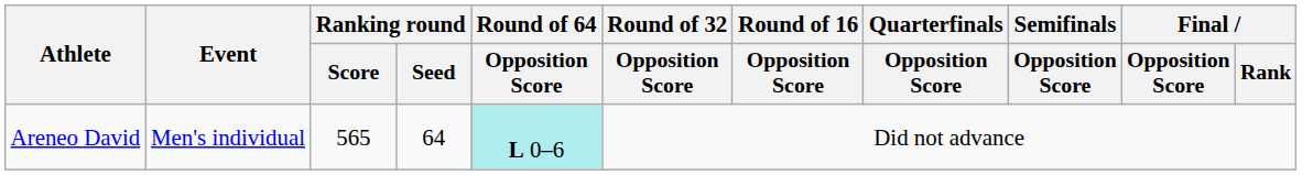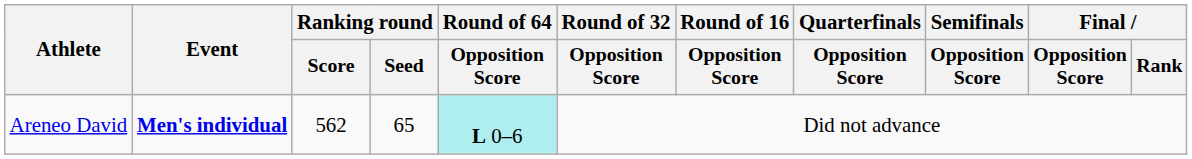Areneo David | Event: normal -> bold
Areneo David | Ranking round / Score: 565 -> 562
Areneo David | Ranking round / Seed: 64 -> 65
